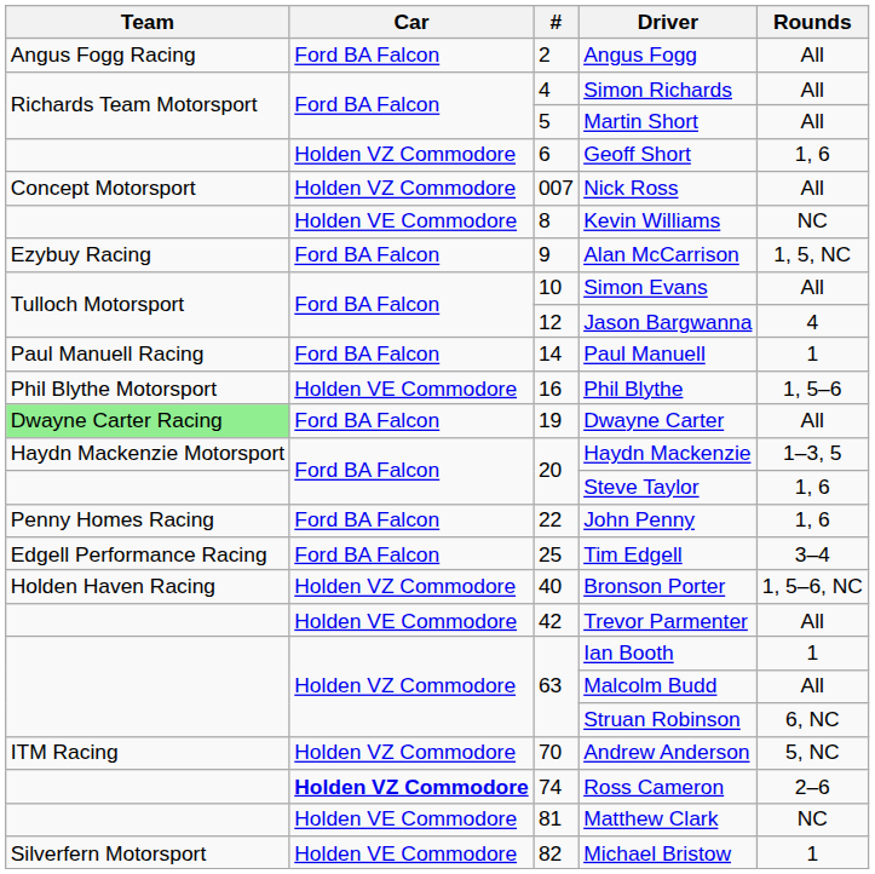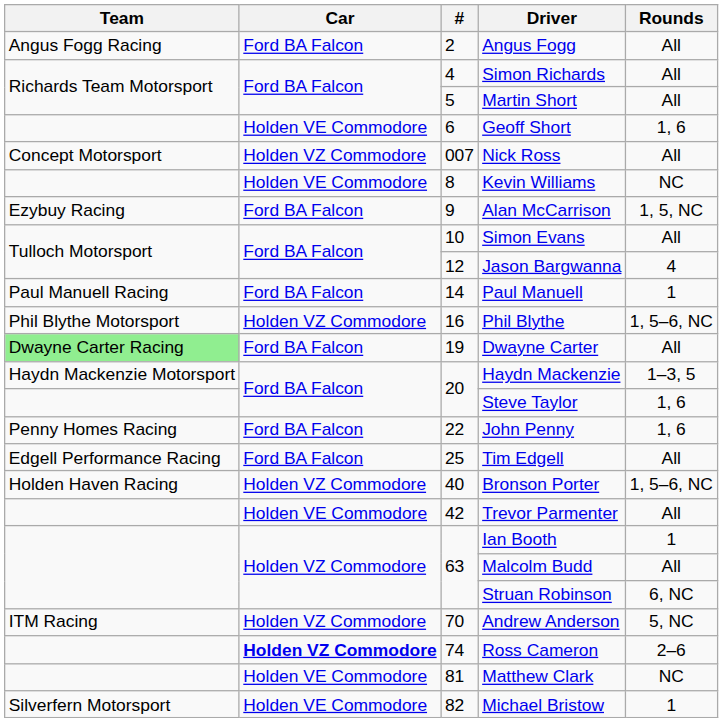Geoff Short | Car: Holden VZ Commodore -> Holden VE Commodore
Phil Blythe | Car: Holden VE Commodore -> Holden VZ Commodore
Phil Blythe | Rounds: 1, 5–6 -> 1, 5–6, NC
Tim Edgell | Rounds: 3–4 -> All
